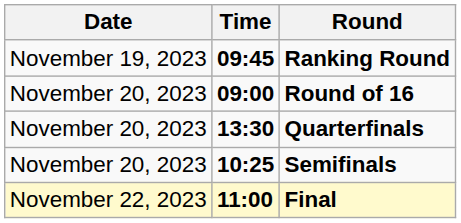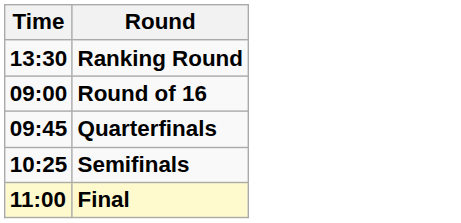- column: Date | November 19, 2023 | November 20, 2023 | November 20, 2023 | November 20, 2023 | November 22, 2023
Ranking Round | Time: 09:45 -> 13:30
Quarterfinals | Time: 13:30 -> 09:45
